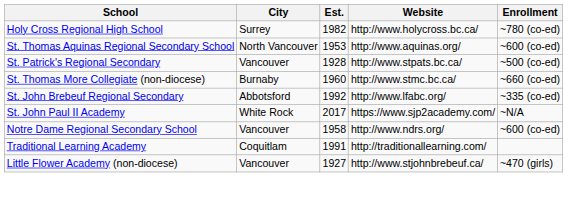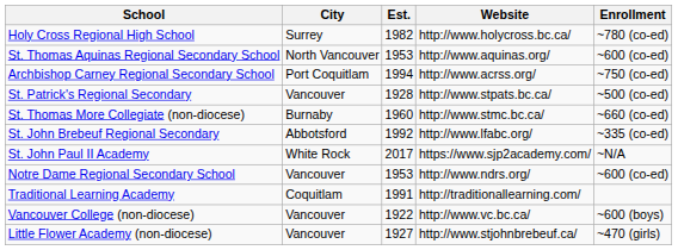+ row: Archbishop Carney Regional Secondary School | Port Coquitlam | 1994 | http://www.acrss.org/ | ~750 (co-ed)
Notre Dame Regional Secondary School | Est.: 1958 -> 1953
+ row: Vancouver College (non-diocese) | Vancouver | 1922 | http://www.vc.bc.ca/ | ~600 (boys)
